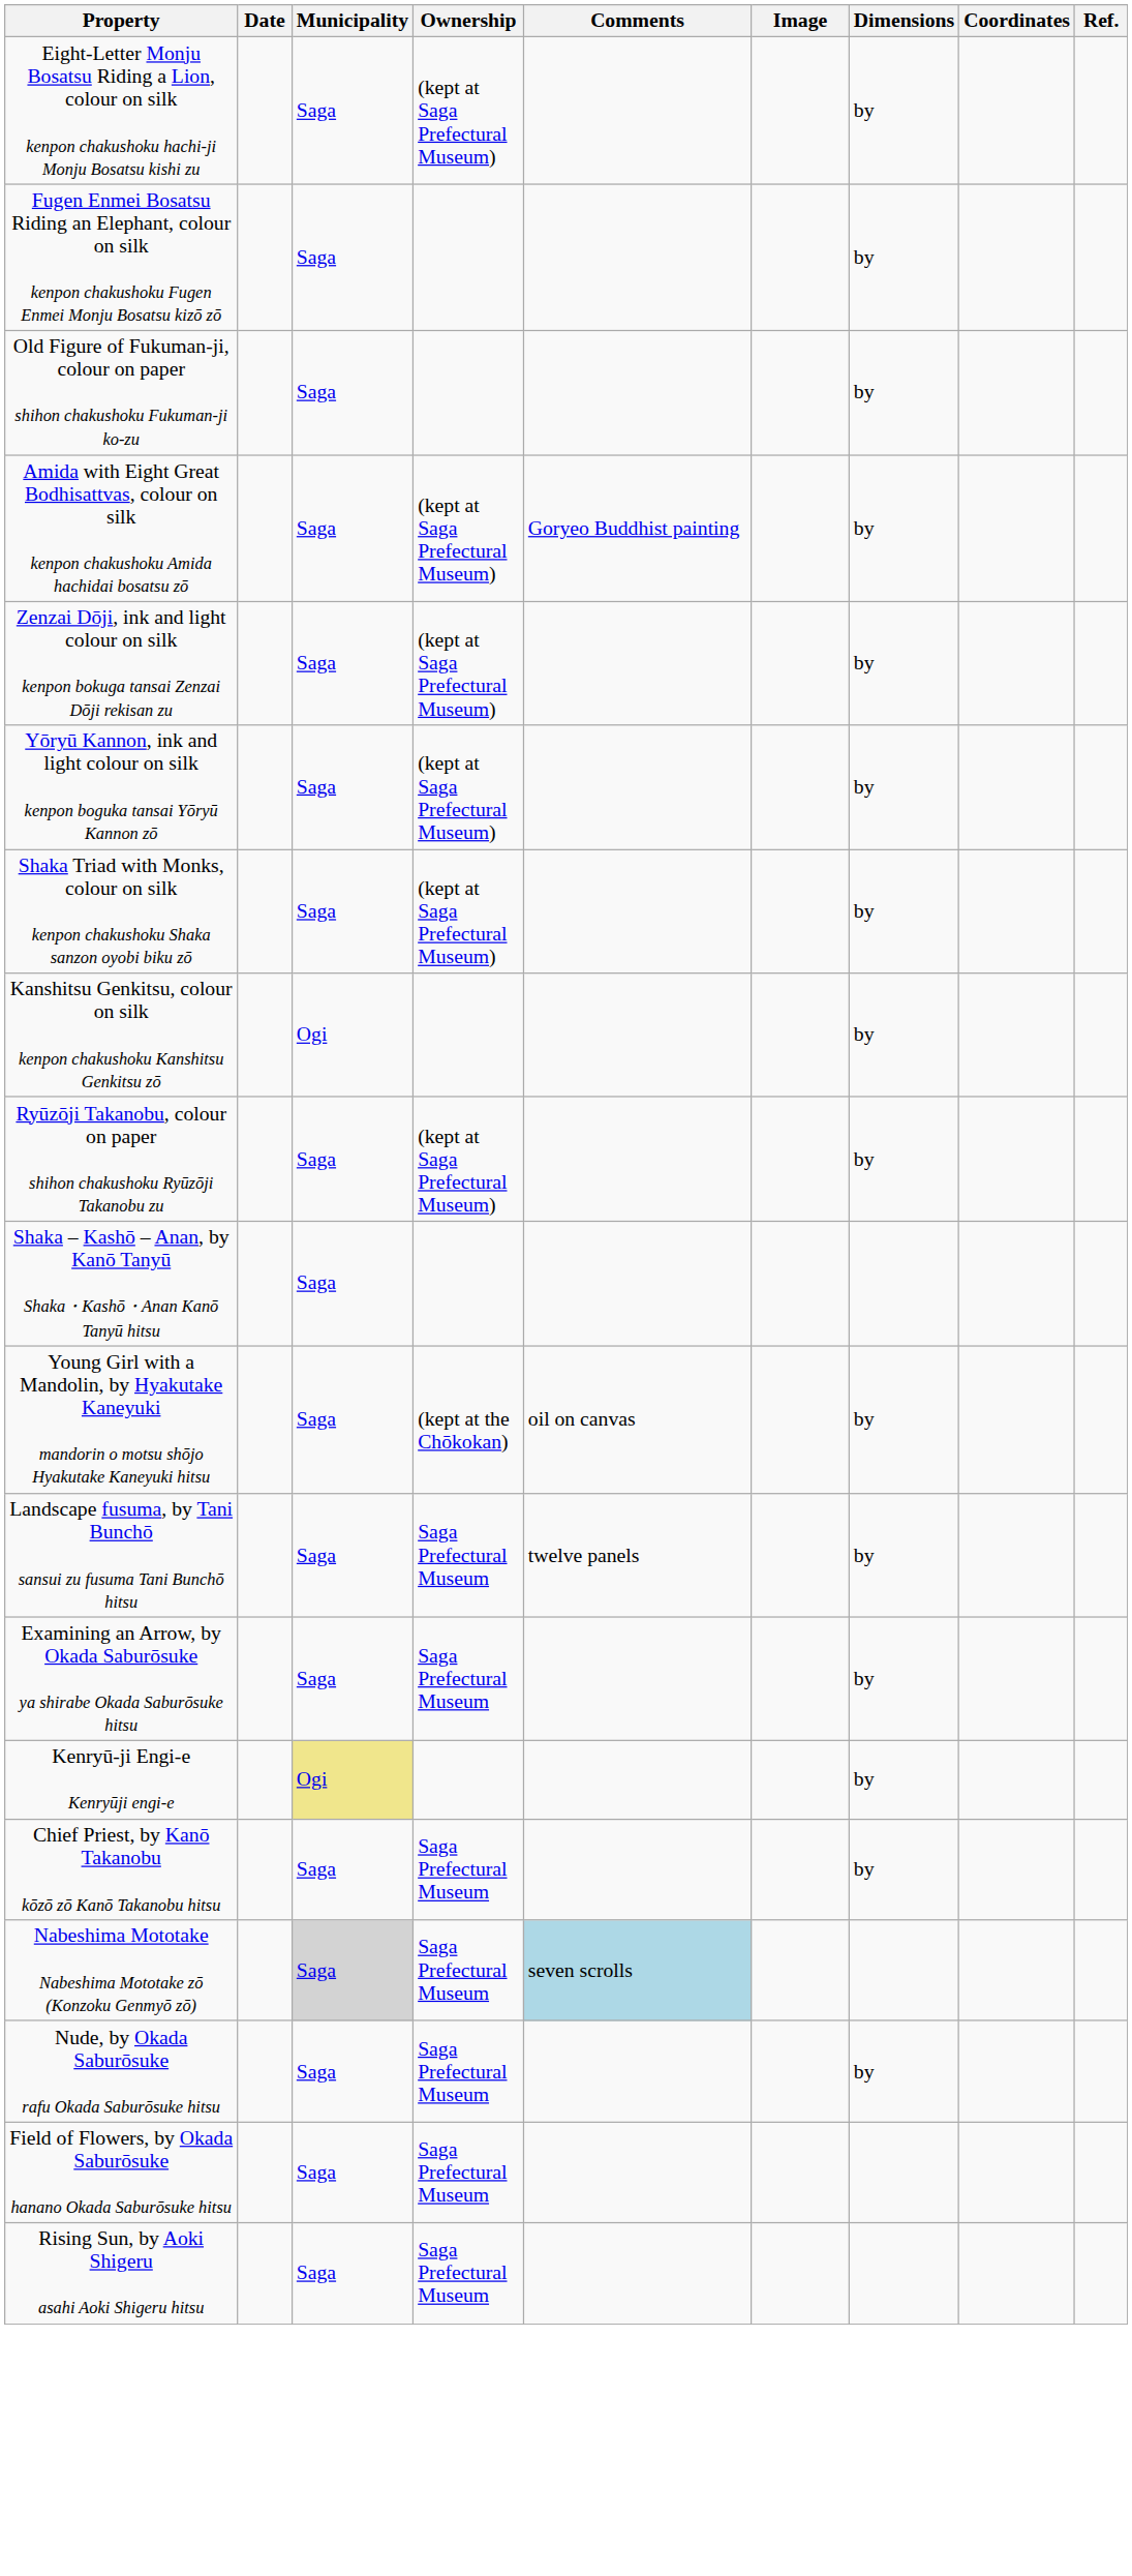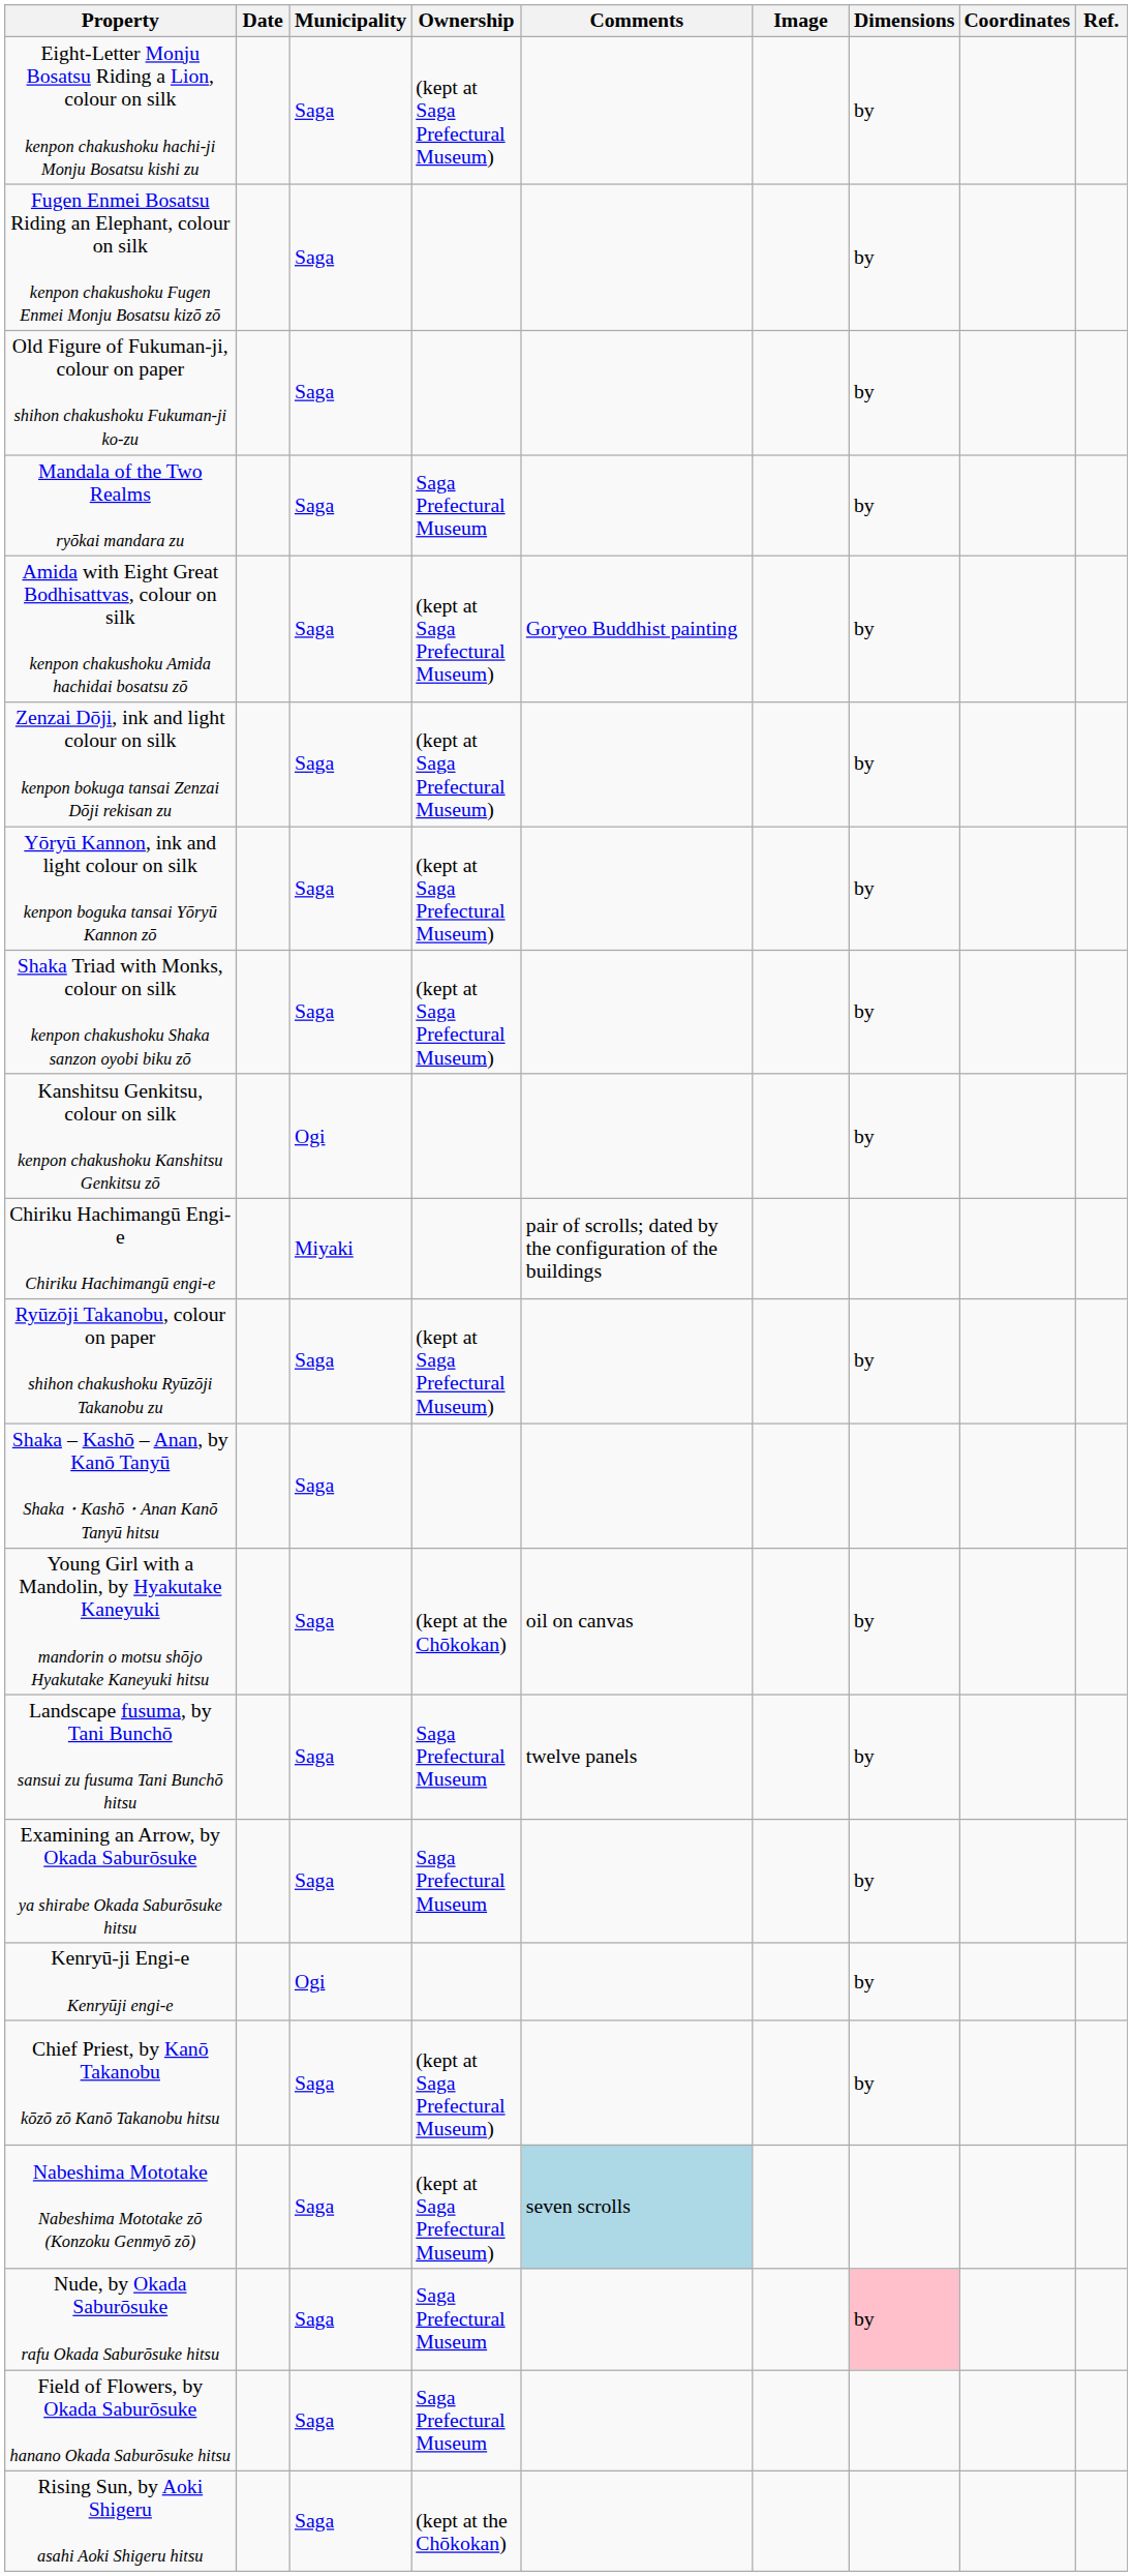+ row: Mandala of the Two Realms ryōkai mandara zu | Saga | Saga Prefectural Museum | by
+ row: Chiriku Hachimangū Engi-e Chiriku Hachimangū engi-e | Miyaki | pair of scrolls; dated by the configuration of the buildings
Kenryū-ji Engi-e Kenryūji engi-e | Municipality: khaki background -> no background
Chief Priest, by Kanō Takanobu kōzō zō Kanō Takanobu hitsu | Ownership: Saga Prefectural Museum -> (kept at Saga Prefectural Museum)
Nabeshima Mototake Nabeshima Mototake zō (Konzoku Genmyō zō) | Municipality: lightgrey background -> no background
Nabeshima Mototake Nabeshima Mototake zō (Konzoku Genmyō zō) | Ownership: Saga Prefectural Museum -> (kept at Saga Prefectural Museum)
Nude, by Okada Saburōsuke rafu Okada Saburōsuke hitsu | Dimensions: no background -> pink background
Rising Sun, by Aoki Shigeru asahi Aoki Shigeru hitsu | Ownership: Saga Prefectural Museum -> (kept at the Chōkokan)
